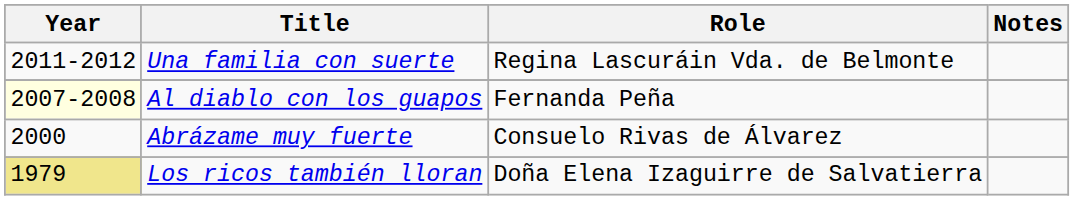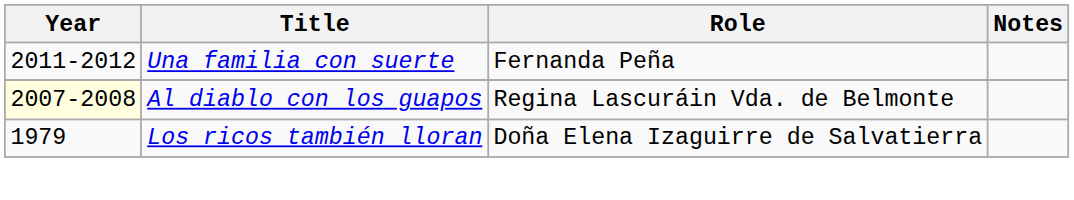Una familia con suerte | Role: Regina Lascuráin Vda. de Belmonte -> Fernanda Peña
Al diablo con los guapos | Role: Fernanda Peña -> Regina Lascuráin Vda. de Belmonte
- row: 2000 | Abrázame muy fuerte | Consuelo Rivas de Álvarez
Los ricos también lloran | Year: khaki background -> no background
